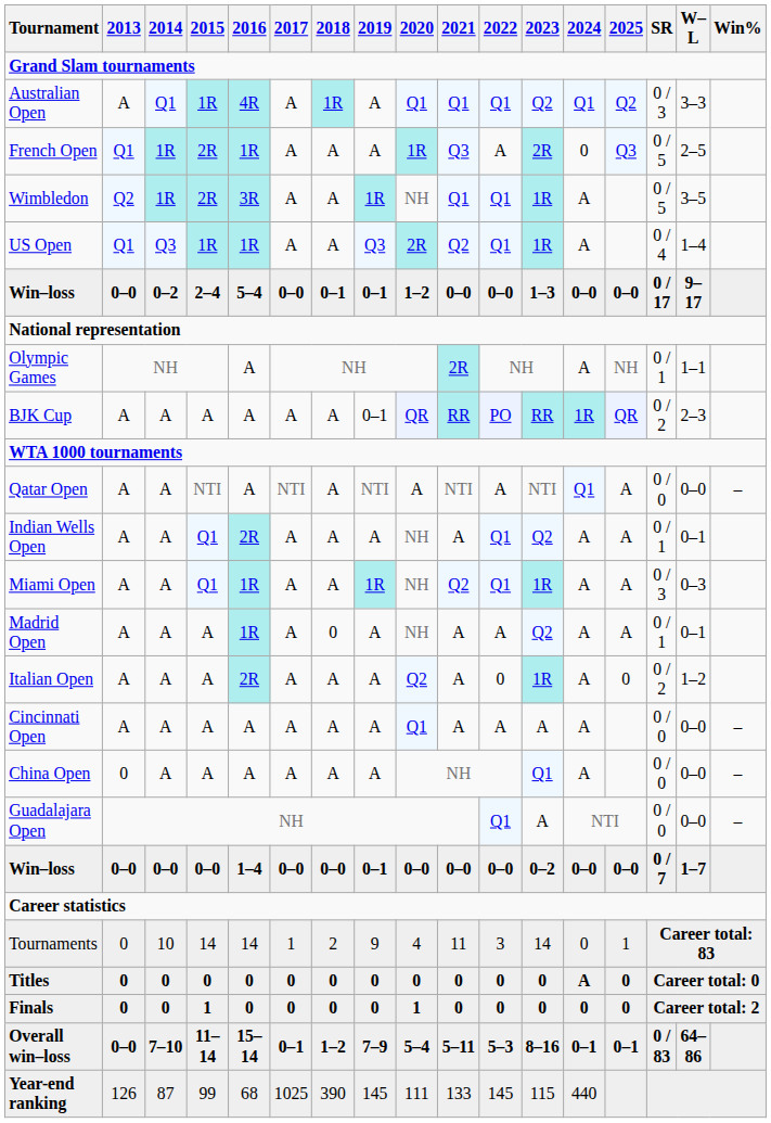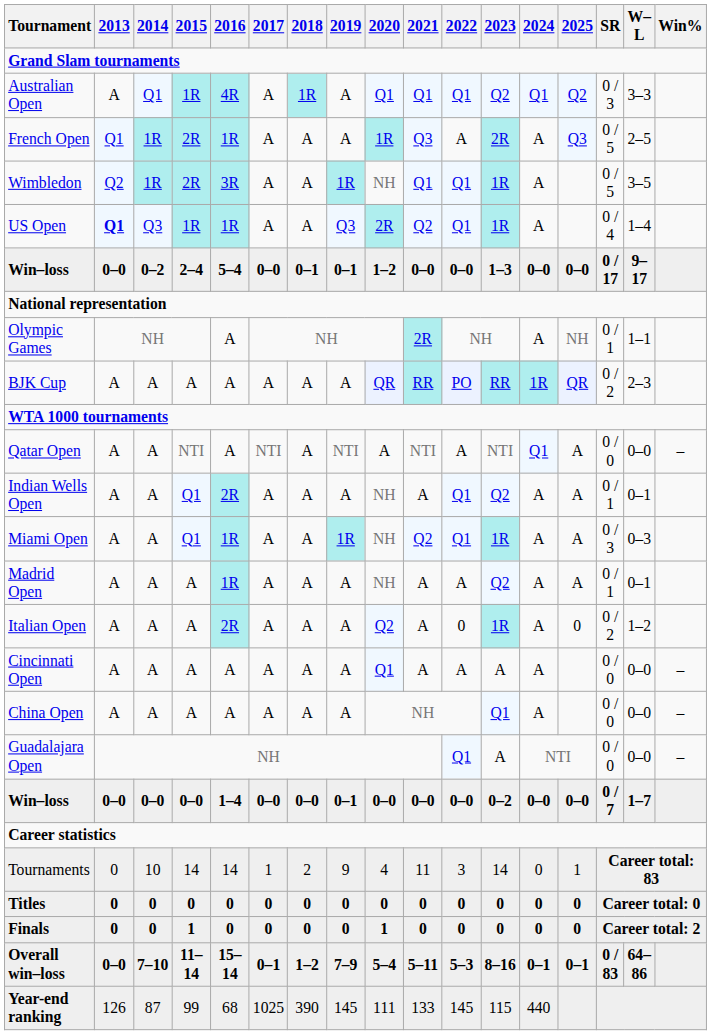French Open | 2024: 0 -> A
US Open | 2013: normal -> bold
BJK Cup | 2019: 0–1 -> A
Madrid Open | 2018: 0 -> A
China Open | 2013: 0 -> A
Titles | 2024: A -> 0
